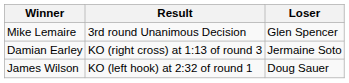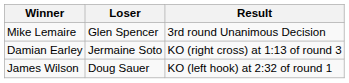columns swapped: Loser <-> Result
